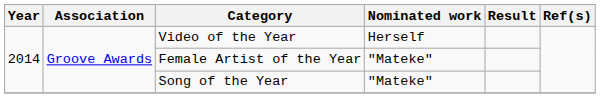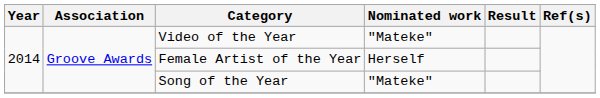Video of the Year | Nominated work: Herself -> "Mateke"
Female Artist of the Year | Nominated work: "Mateke" -> Herself
